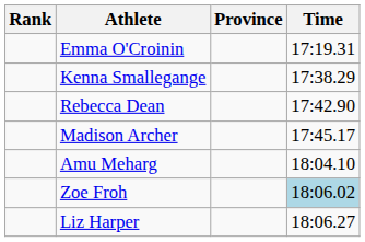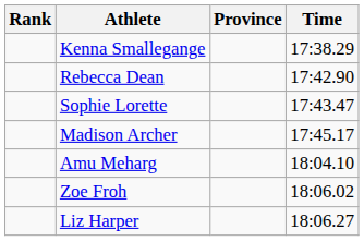- row: Emma O'Croinin | 17:19.31
+ row: Sophie Lorette | 17:43.47
Zoe Froh | Time: lightblue background -> no background
